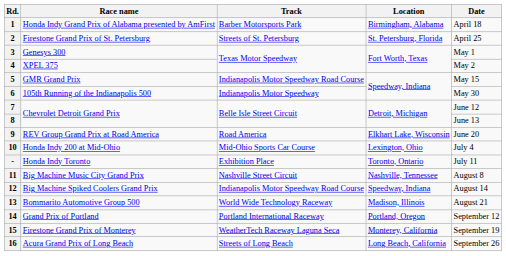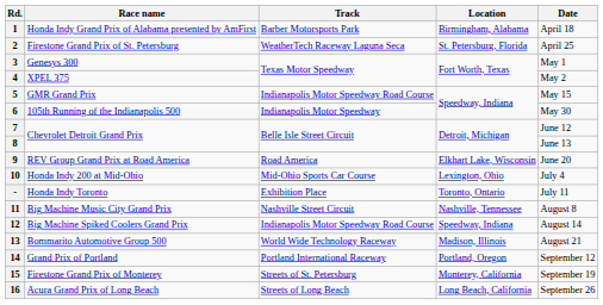2 | Track: Streets of St. Petersburg -> WeatherTech Raceway Laguna Seca
15 | Track: WeatherTech Raceway Laguna Seca -> Streets of St. Petersburg
